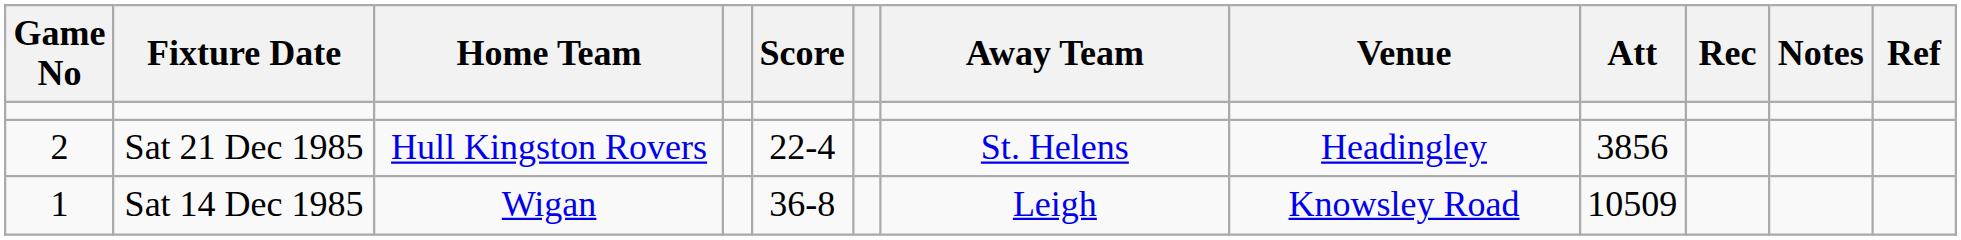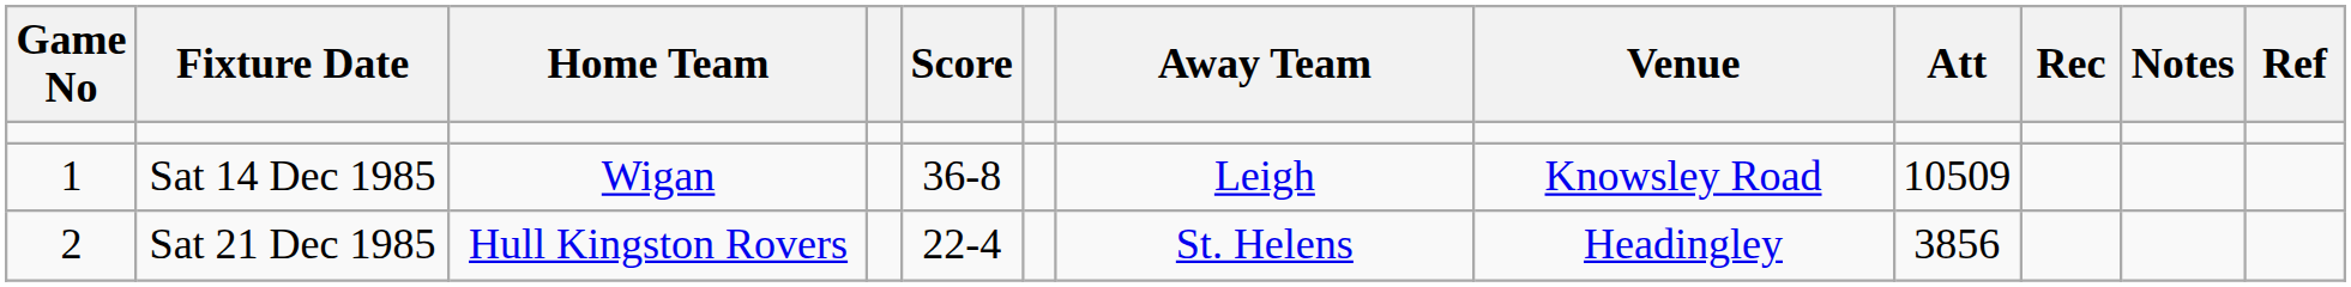rows swapped: Sat 14 Dec 1985 <-> Sat 21 Dec 1985
